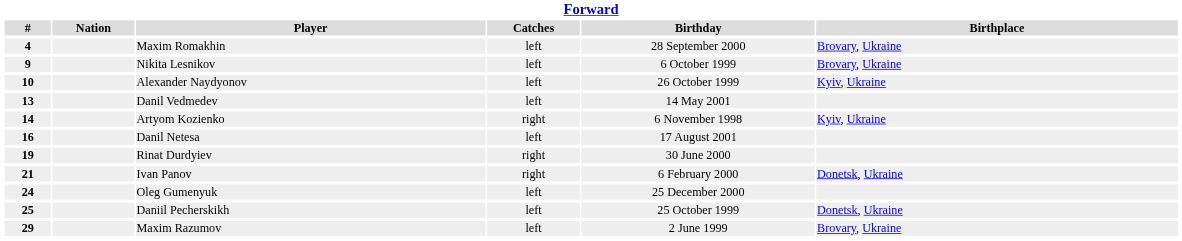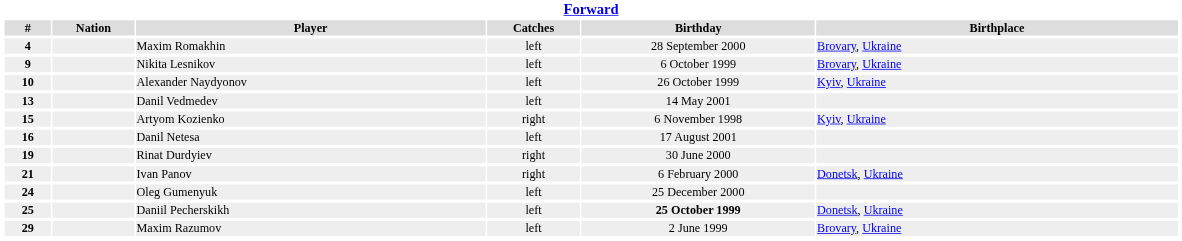Artyom Kozienko | #: 14 -> 15
Daniil Pecherskikh | Birthday: normal -> bold
